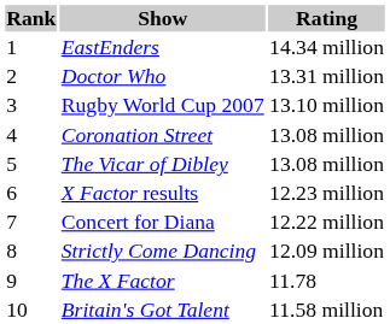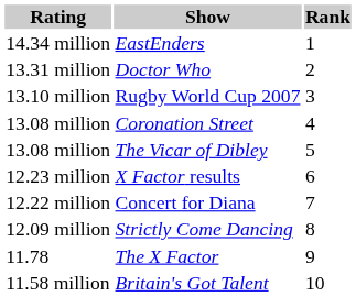columns swapped: Rank <-> Rating
